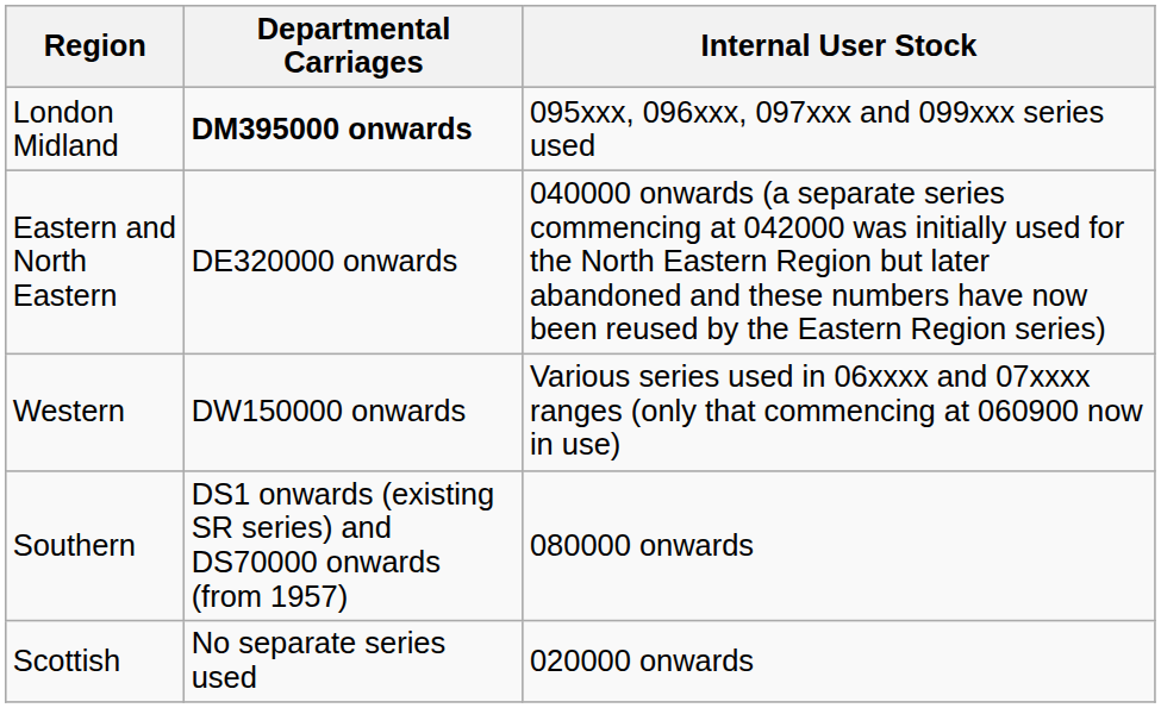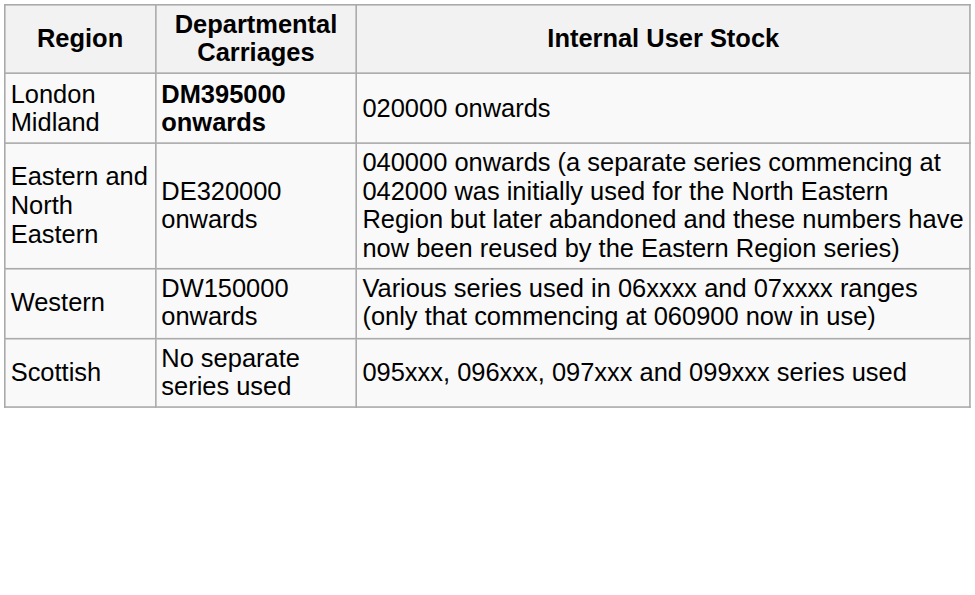London Midland | Internal User Stock: 095xxx, 096xxx, 097xxx and 099xxx series used -> 020000 onwards
- row: Southern | DS1 onwards (existing SR series) and DS70000 onwards (from 1957) | 080000 onwards
Scottish | Internal User Stock: 020000 onwards -> 095xxx, 096xxx, 097xxx and 099xxx series used
